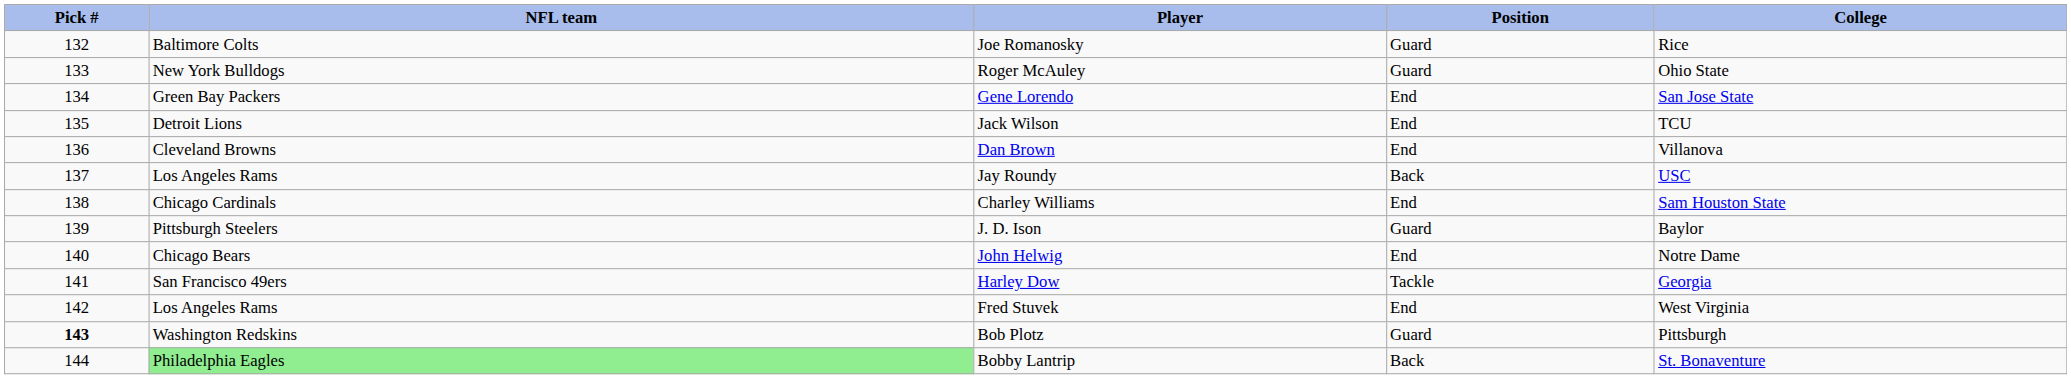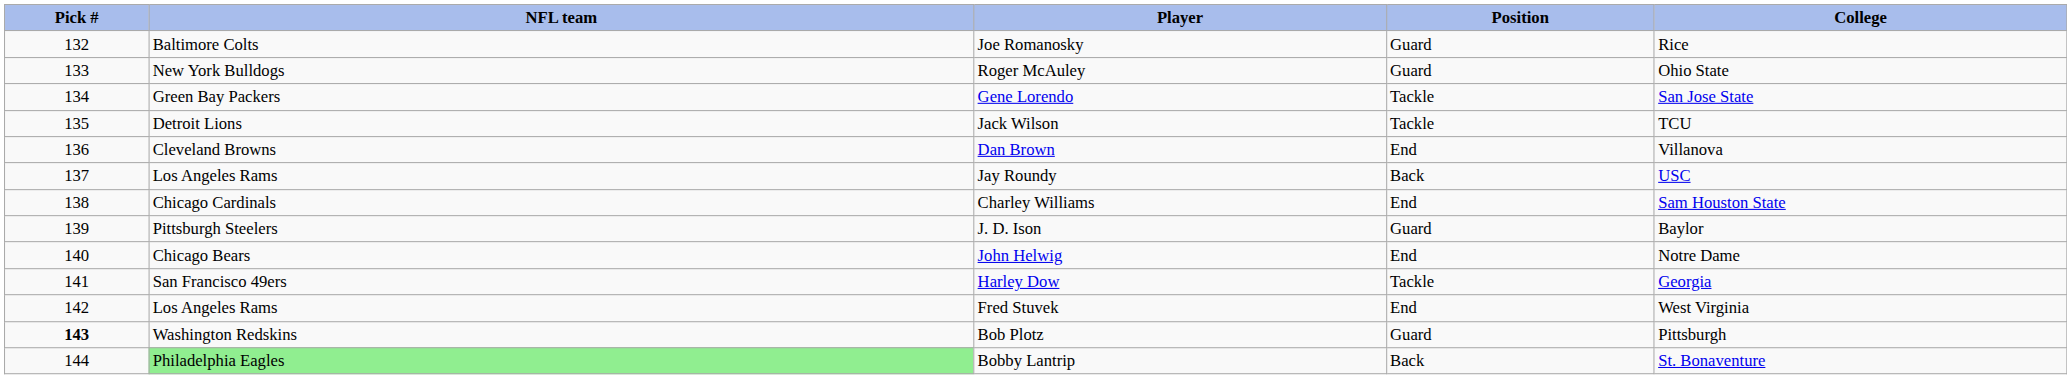Gene Lorendo | Position: End -> Tackle
Jack Wilson | Position: End -> Tackle
